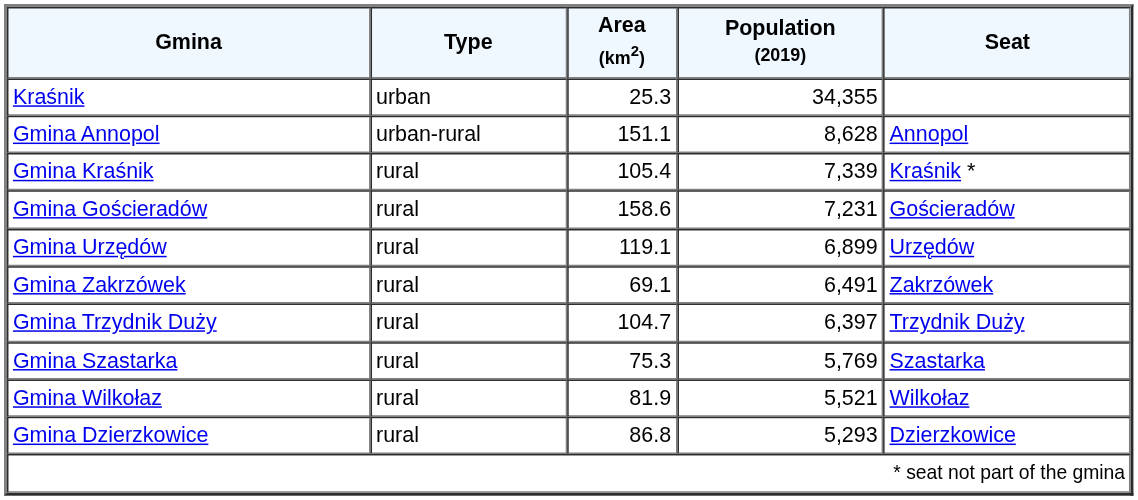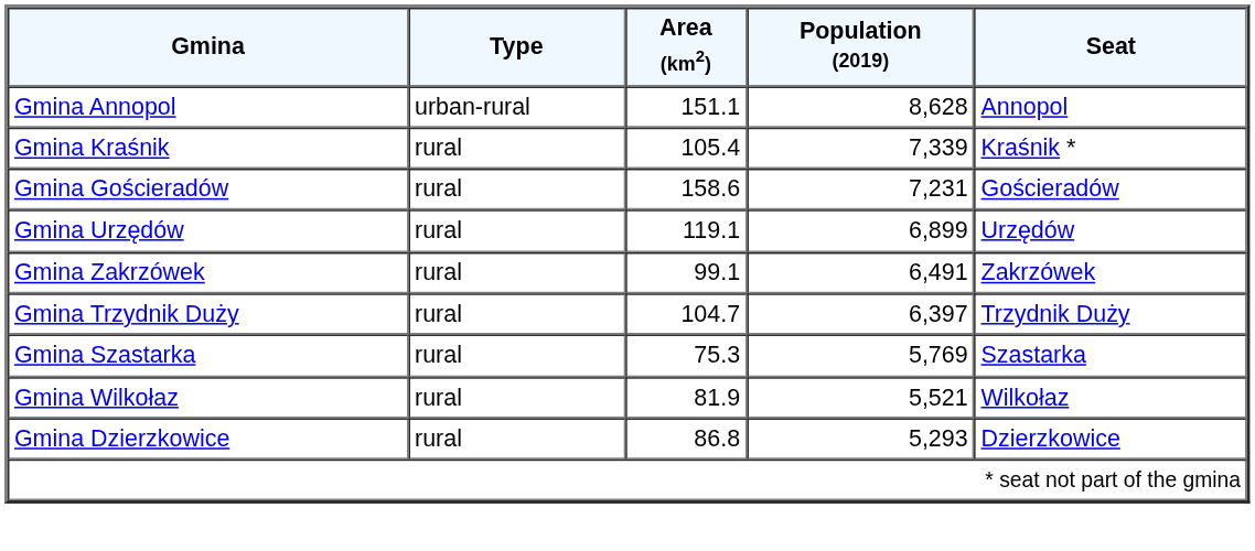- row: Kraśnik | urban | 25.3 | 34,355
Gmina Zakrzówek | Area (km2): 69.1 -> 99.1
